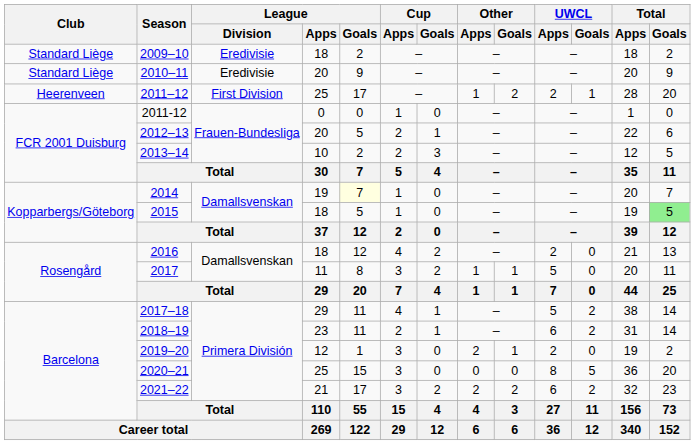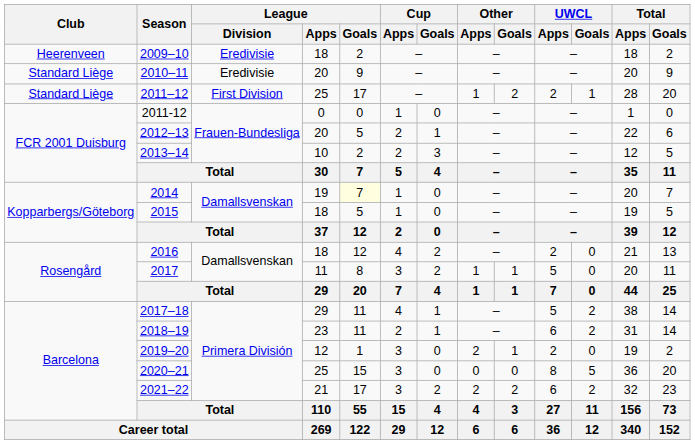2009–10 | Club: Standard Liège -> Heerenveen
2011–12 | Club: Heerenveen -> Standard Liège
2015 | Total / Goals: lightgreen background -> no background
